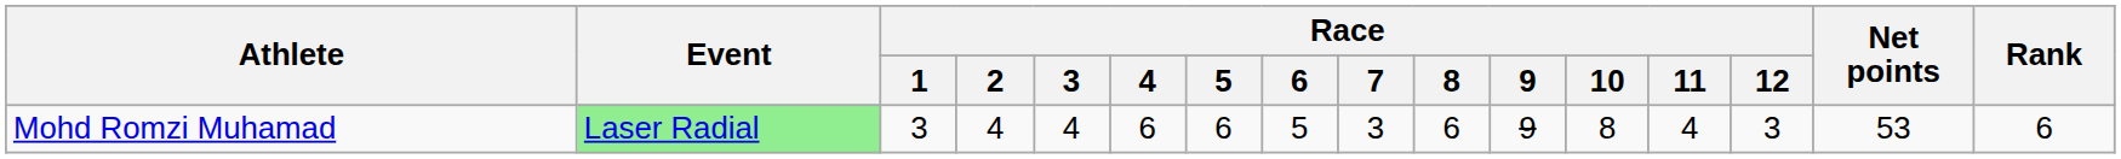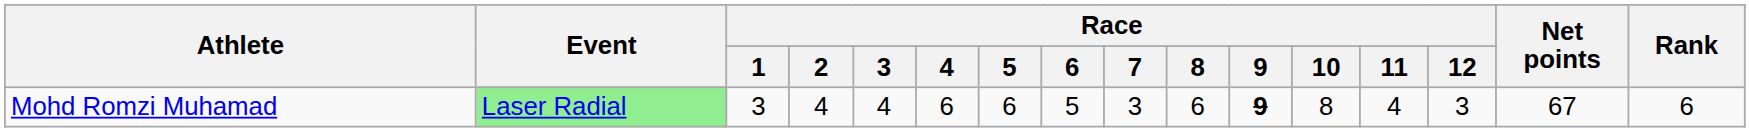Mohd Romzi Muhamad | Race / 9: normal -> bold
Mohd Romzi Muhamad | Net points: 53 -> 67
